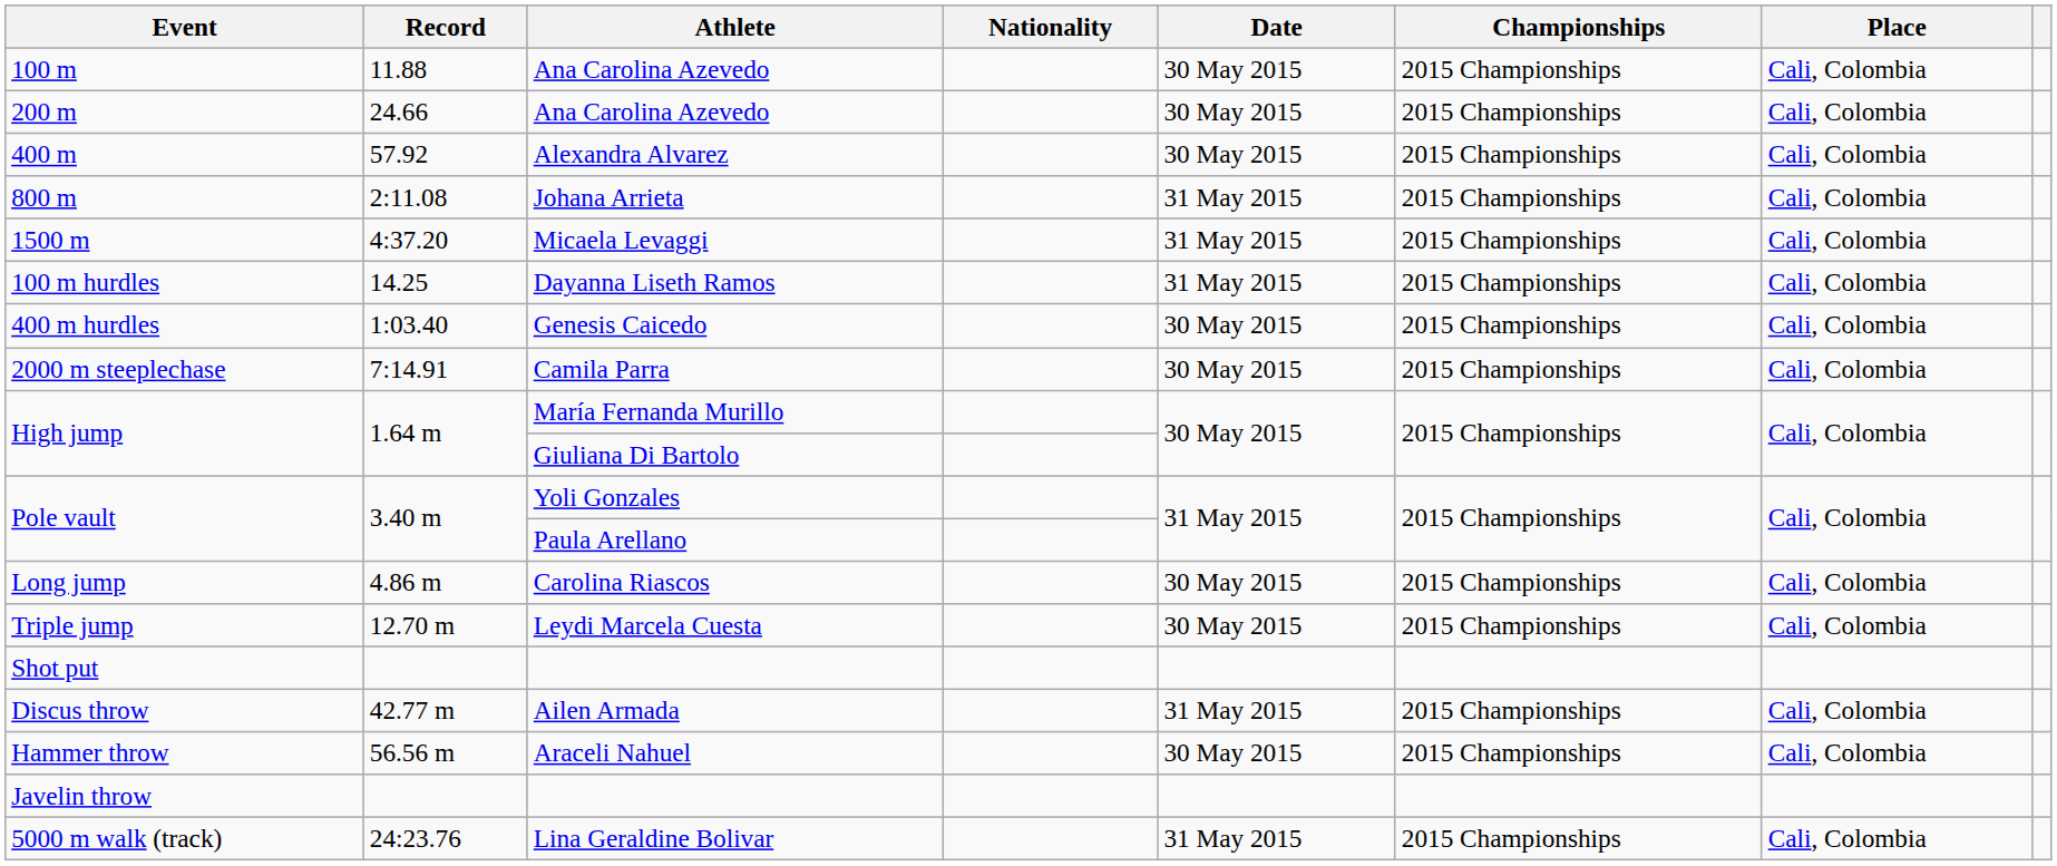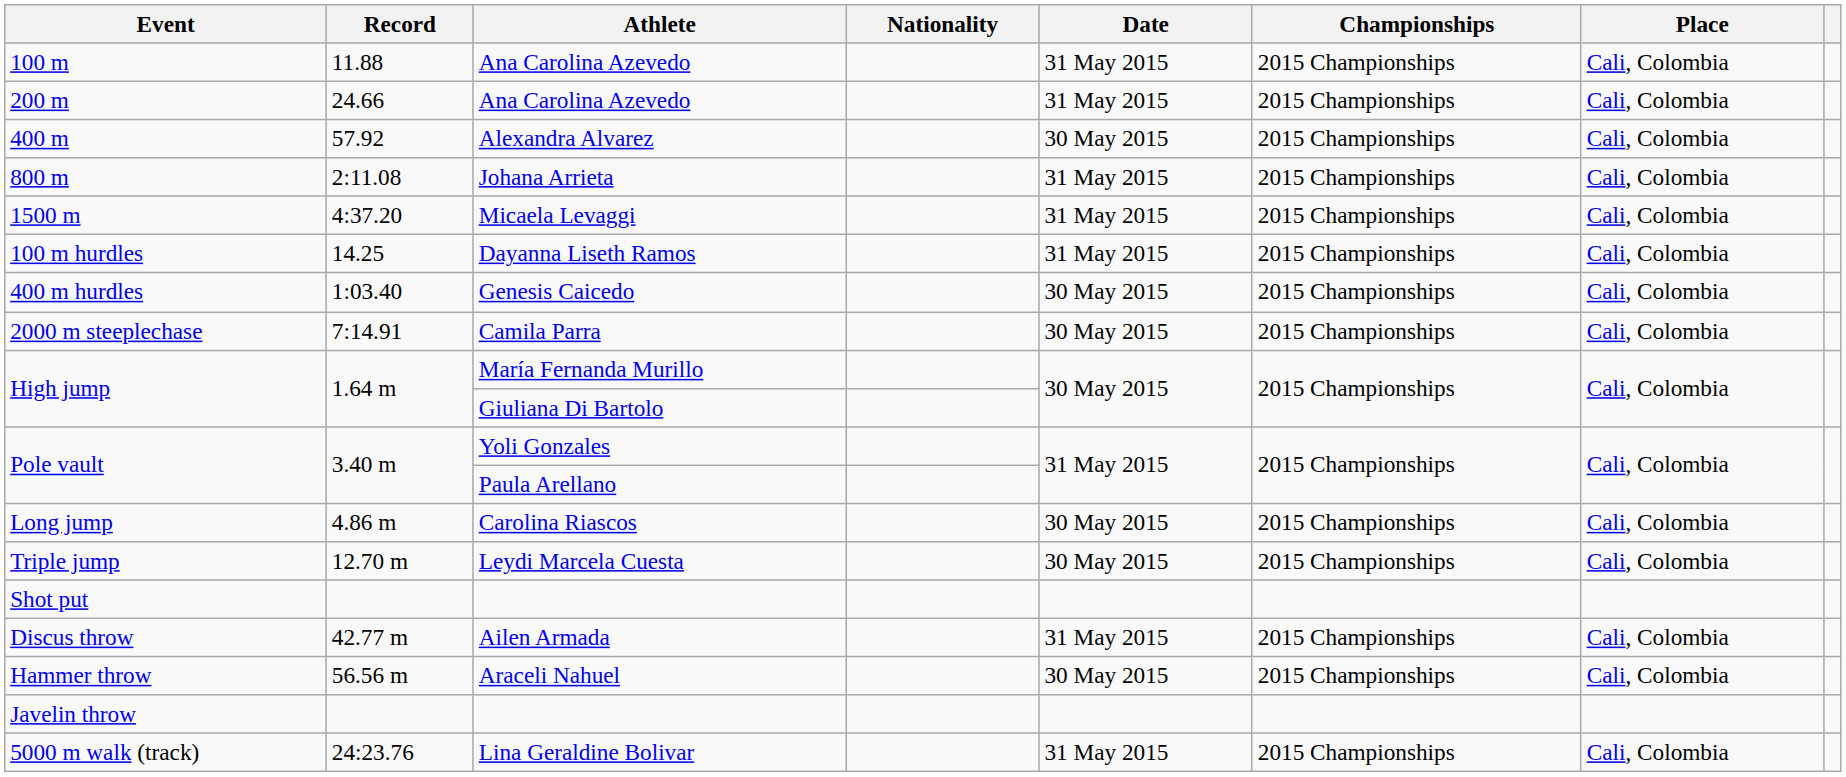100 m | Date: 30 May 2015 -> 31 May 2015
200 m | Date: 30 May 2015 -> 31 May 2015
